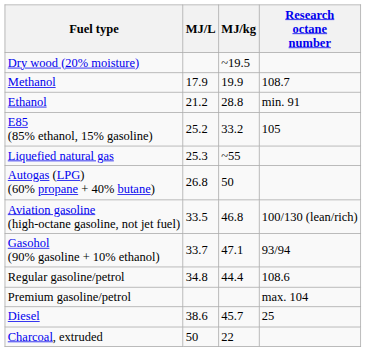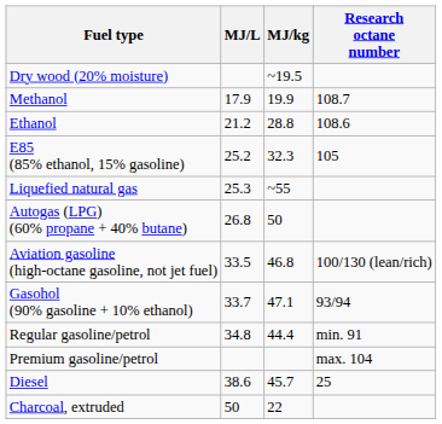Ethanol | Research octane number: min. 91 -> 108.6
E85 (85% ethanol, 15% gasoline) | MJ/kg: 33.2 -> 32.3
Regular gasoline/petrol | Research octane number: 108.6 -> min. 91
